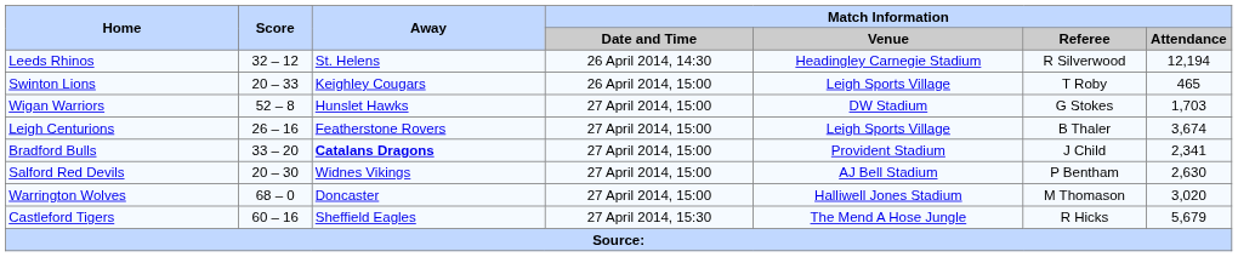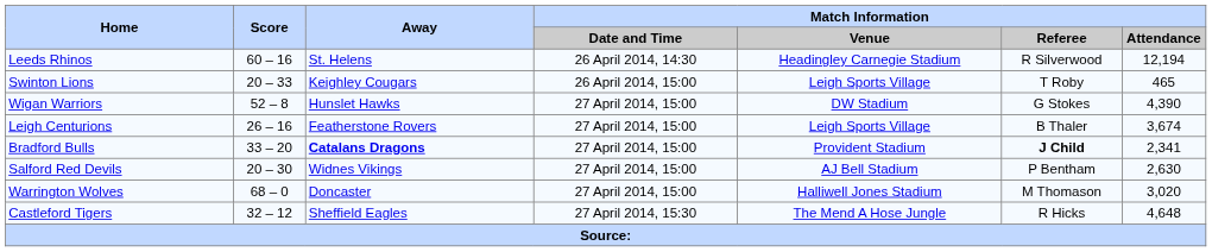Leeds Rhinos | Score: 32 – 12 -> 60 – 16
Wigan Warriors | Match Information / Attendance: 1,703 -> 4,390
Bradford Bulls | Match Information / Referee: normal -> bold
Castleford Tigers | Score: 60 – 16 -> 32 – 12
Castleford Tigers | Match Information / Attendance: 5,679 -> 4,648
